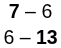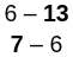rows swapped: 7 – 6 <-> 6 – 13
